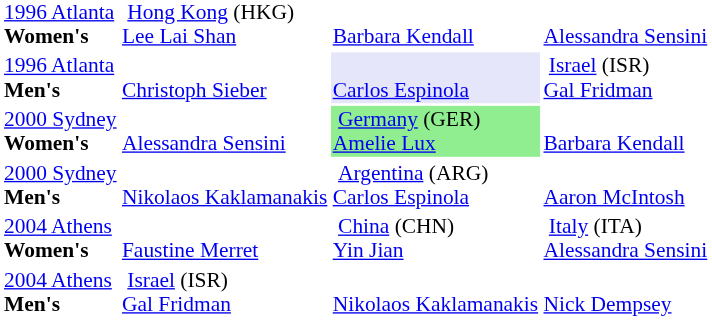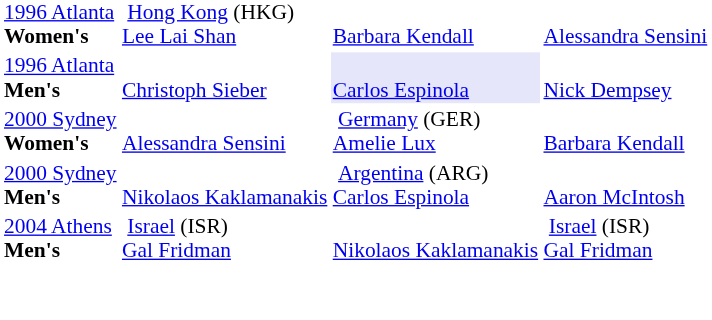1996 Atlanta Men's | column 4: Israel (ISR) Gal Fridman -> Nick Dempsey
2000 Sydney Women's | column 3: lightgreen background -> no background
- row: 2004 Athens Women's | Faustine Merret | China (CHN) Yin Jian | Italy (ITA) Alessandra Sensini
2004 Athens Men's | column 4: Nick Dempsey -> Israel (ISR) Gal Fridman
